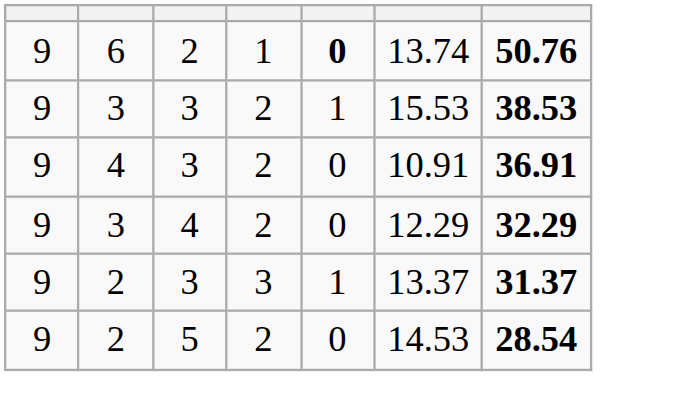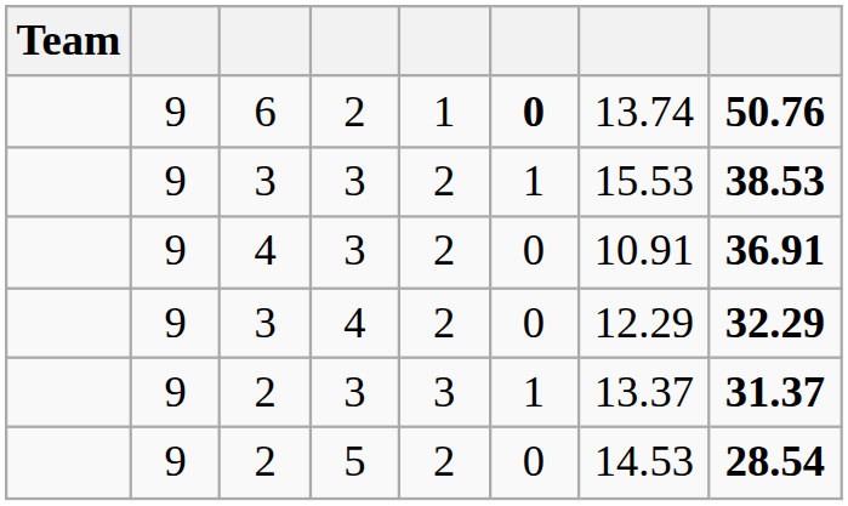+ column: Team
